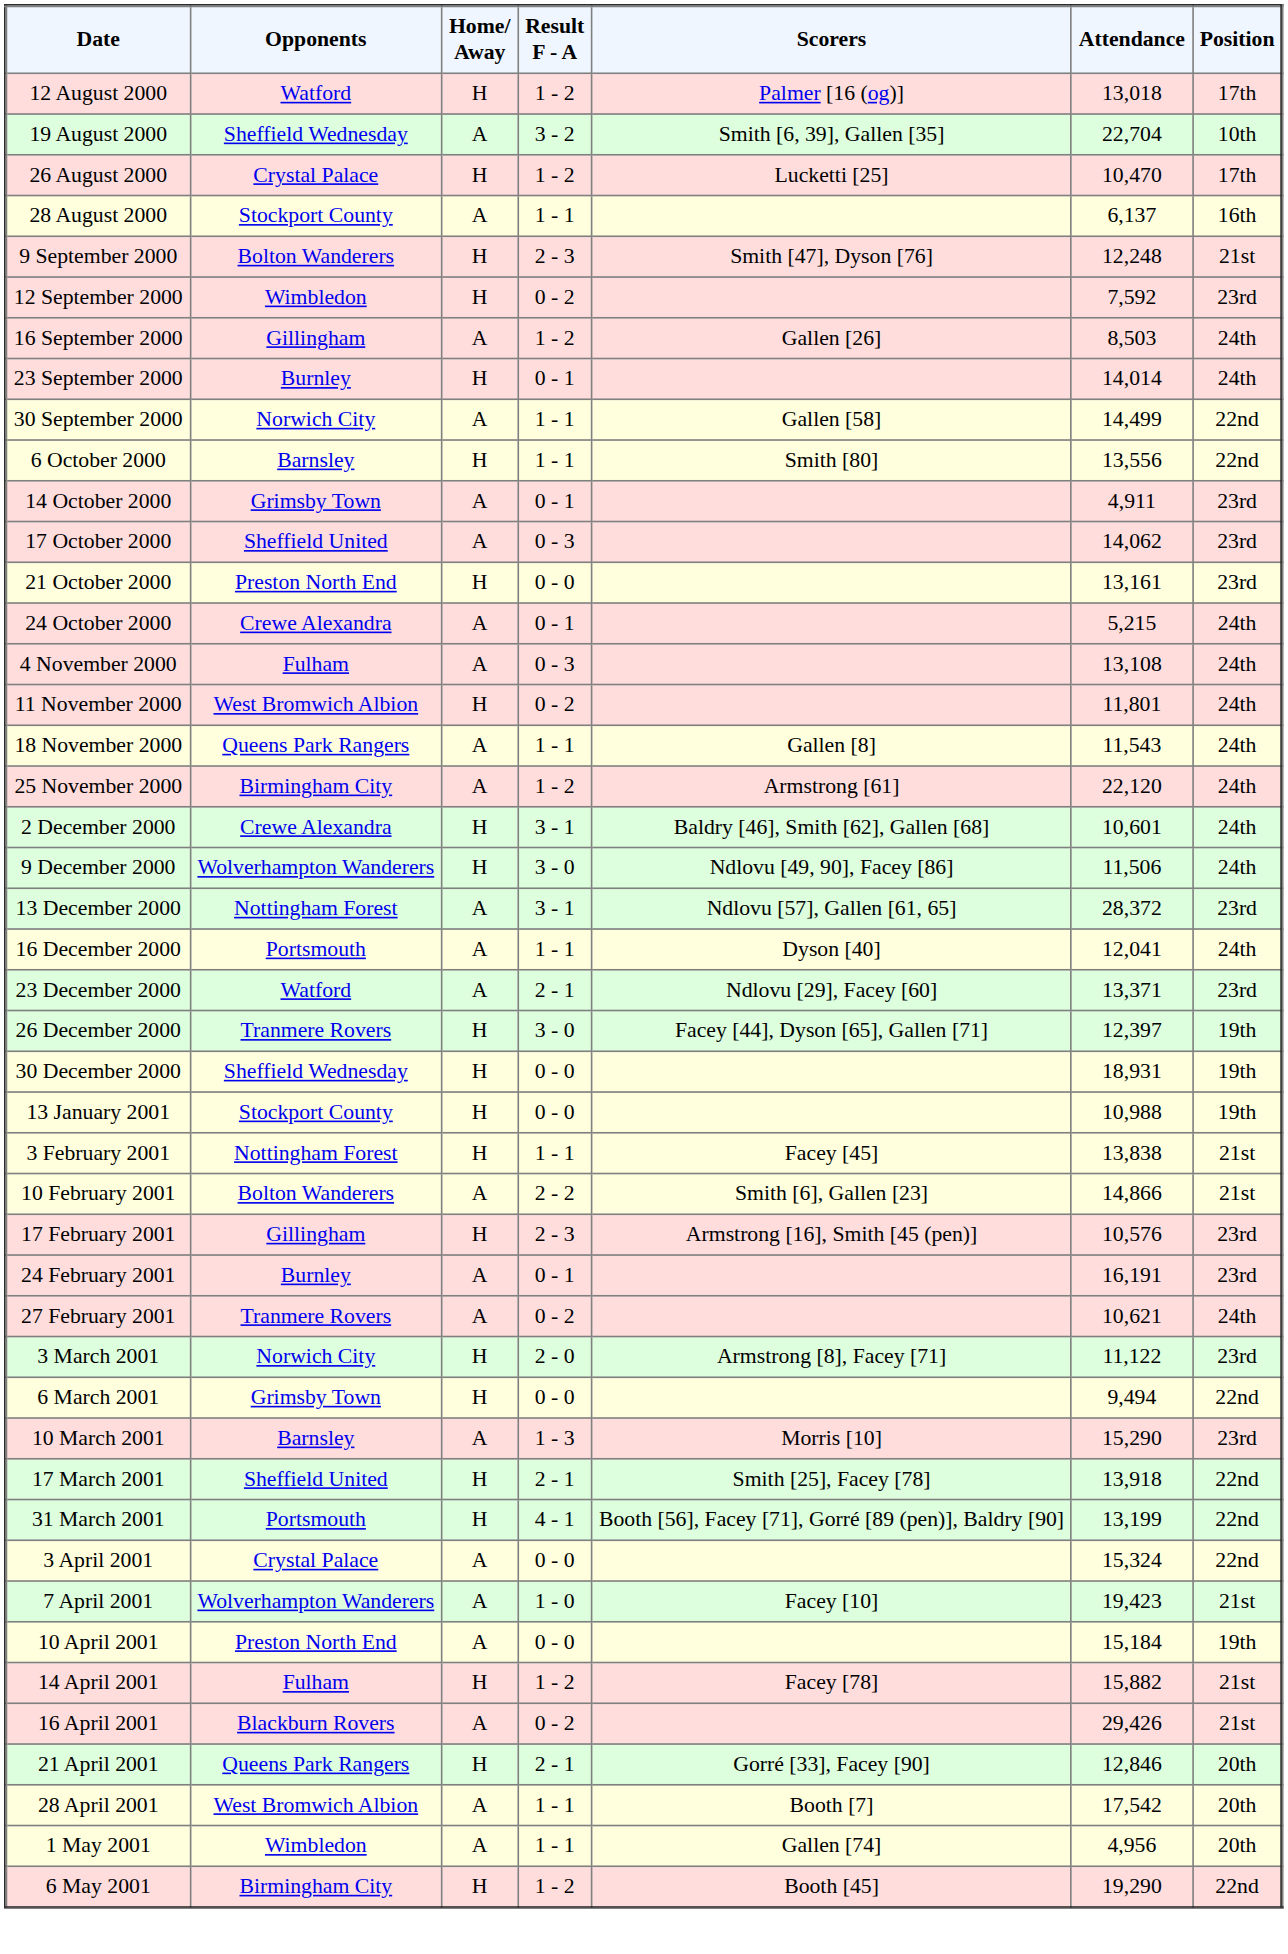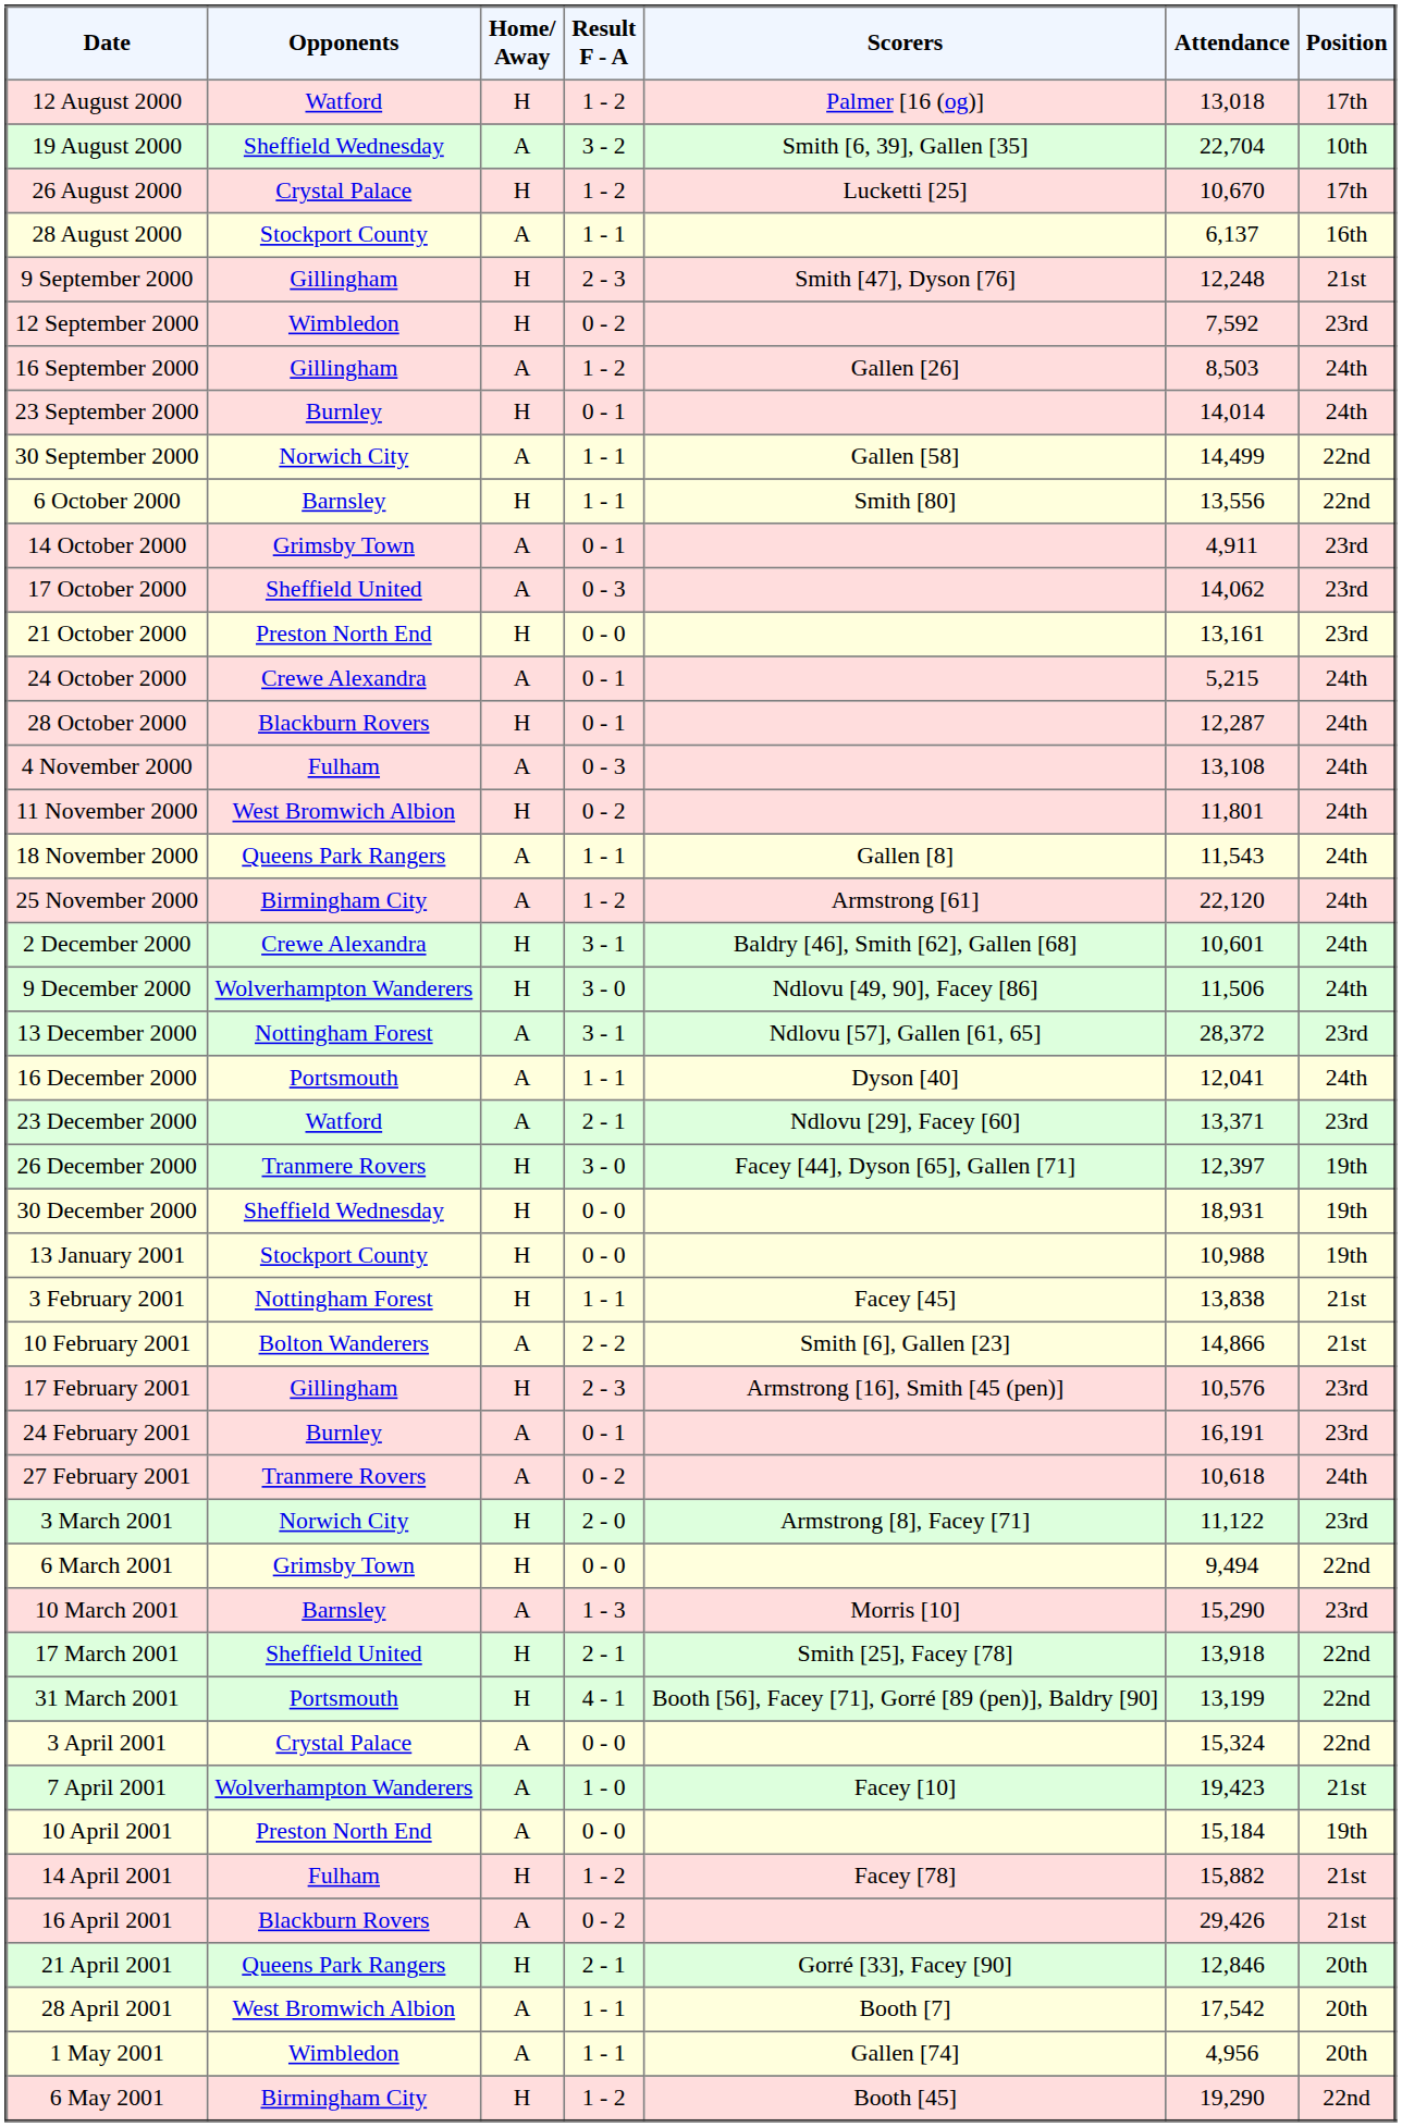26 August 2000 | Attendance: 10,470 -> 10,670
9 September 2000 | Opponents: Bolton Wanderers -> Gillingham
+ row: 28 October 2000 | Blackburn Rovers | H | 0 - 1 | 12,287 | 24th
27 February 2001 | Attendance: 10,621 -> 10,618
